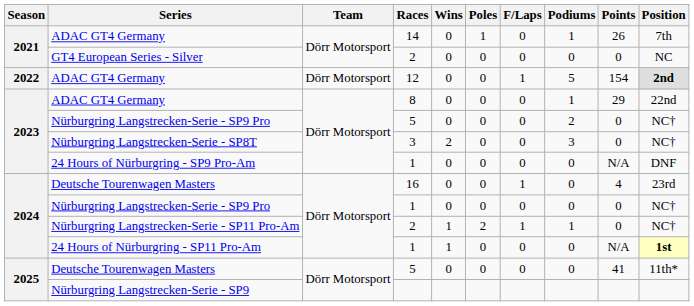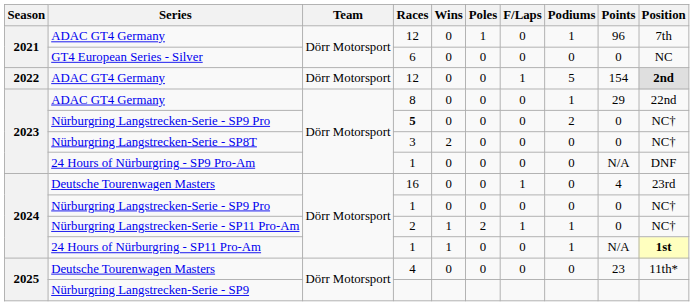2021 / ADAC GT4 Germany | Races: 14 -> 12
2021 / ADAC GT4 Germany | Points: 26 -> 96
GT4 European Series - Silver | Races: 2 -> 6
2023 / Nürburgring Langstrecken-Serie - SP9 Pro | Races: normal -> bold
Nürburgring Langstrecken-Serie - SP8T | Podiums: 3 -> 0
24 Hours of Nürburgring - SP11 Pro-Am | Podiums: 0 -> 1
2025 / Deutsche Tourenwagen Masters | Races: 5 -> 4
2025 / Deutsche Tourenwagen Masters | Points: 41 -> 23
